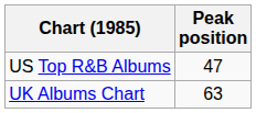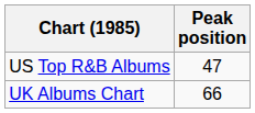UK Albums Chart | Peak position: 63 -> 66
